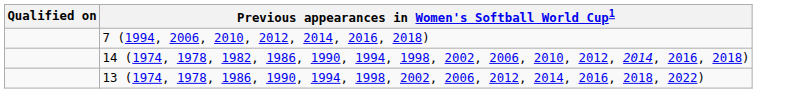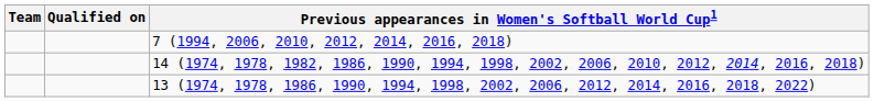+ column: Team
